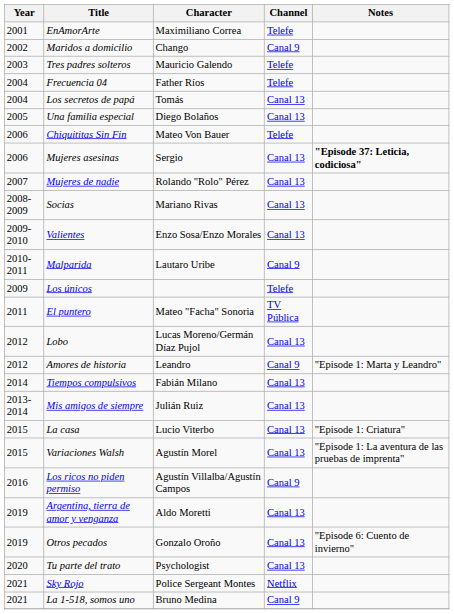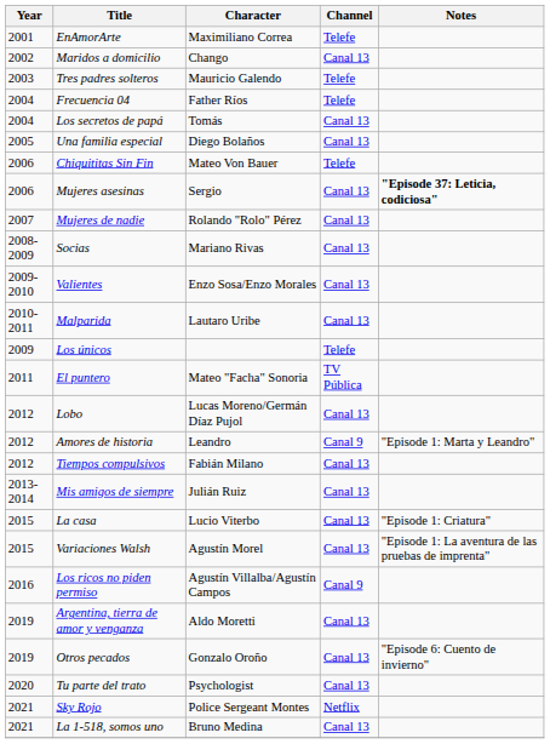Maridos a domicilio | Channel: Canal 9 -> Canal 13
Malparida | Channel: Canal 9 -> Canal 13
Tiempos compulsivos | Year: 2014 -> 2012
La 1-518, somos uno | Channel: Canal 9 -> Canal 13
